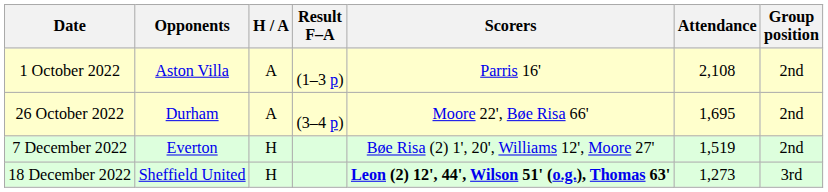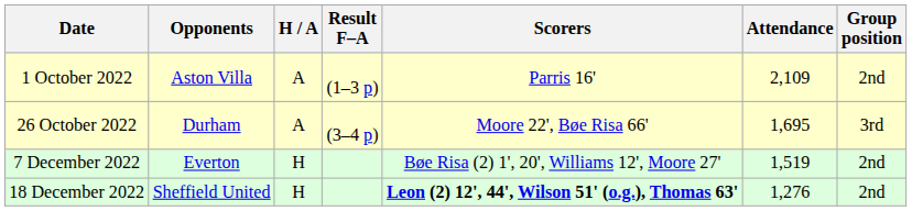1 October 2022 | Attendance: 2,108 -> 2,109
26 October 2022 | Group position: 2nd -> 3rd
18 December 2022 | Attendance: 1,273 -> 1,276
18 December 2022 | Group position: 3rd -> 2nd
